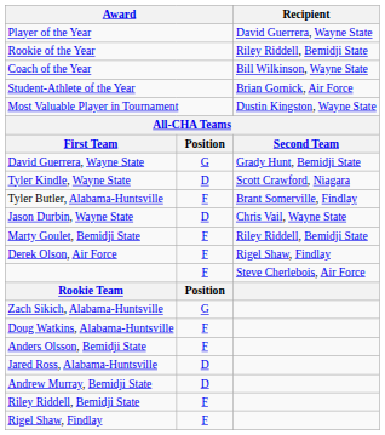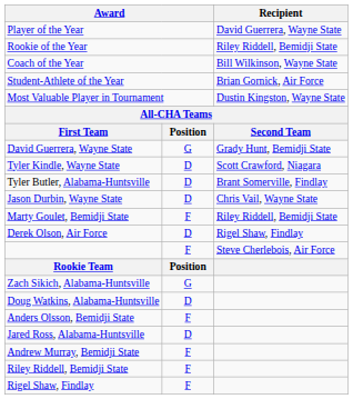Tyler Butler, Alabama-Huntsville | column 2: F -> D
Derek Olson, Air Force | column 2: F -> D
Doug Watkins, Alabama-Huntsville | column 2: F -> D
Andrew Murray, Bemidji State | column 2: D -> F
